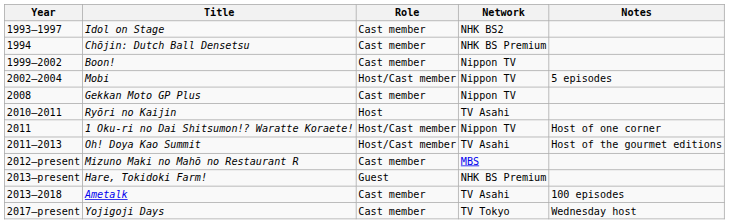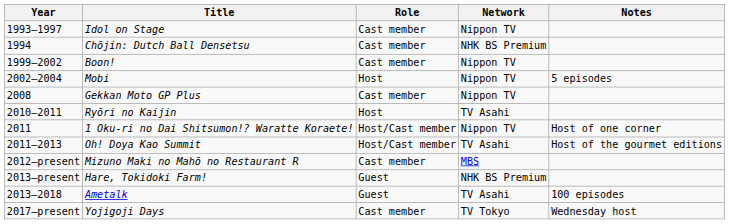Idol on Stage | Network: NHK BS2 -> Nippon TV
Mobi | Role: Host/Cast member -> Host
Ametalk | Role: Cast member -> Guest
